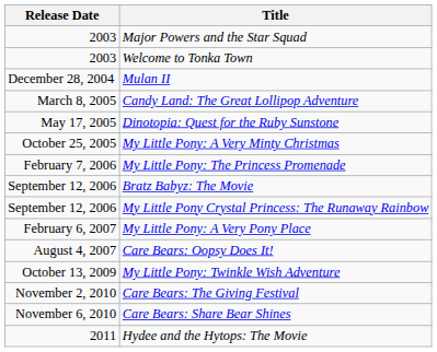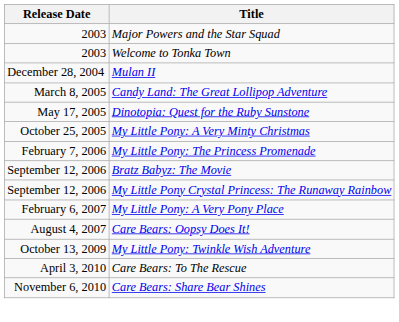+ row: April 3, 2010 | Care Bears: To The Rescue
- row: November 2, 2010 | Care Bears: The Giving Festival
- row: 2011 | Hydee and the Hytops: The Movie
